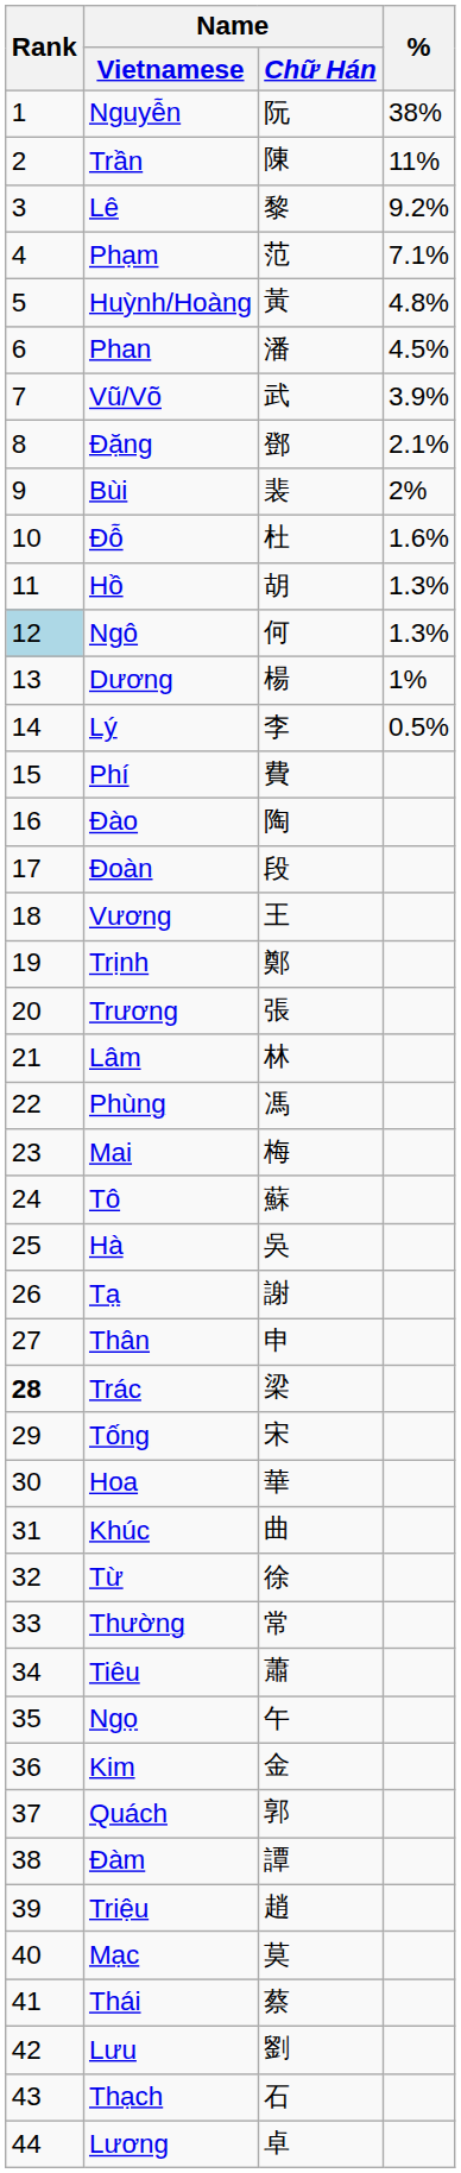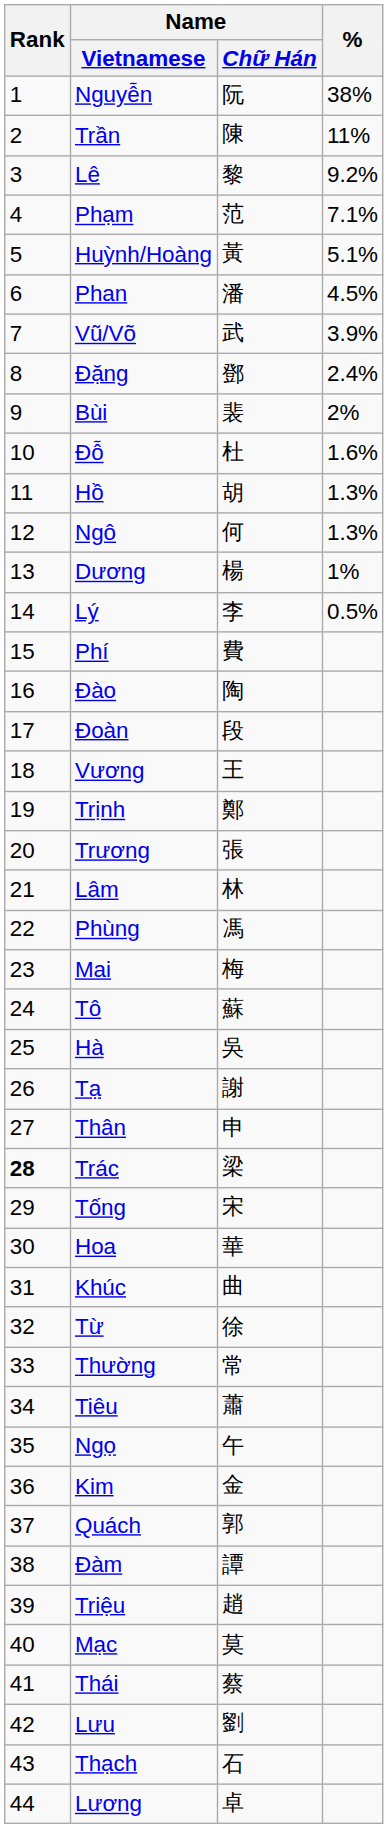Huỳnh/Hoàng | %: 4.8% -> 5.1%
Đặng | %: 2.1% -> 2.4%
Ngô | Rank: lightblue background -> no background
